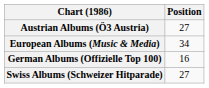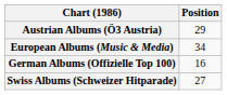Austrian Albums (Ö3 Austria) | Position: 27 -> 29
